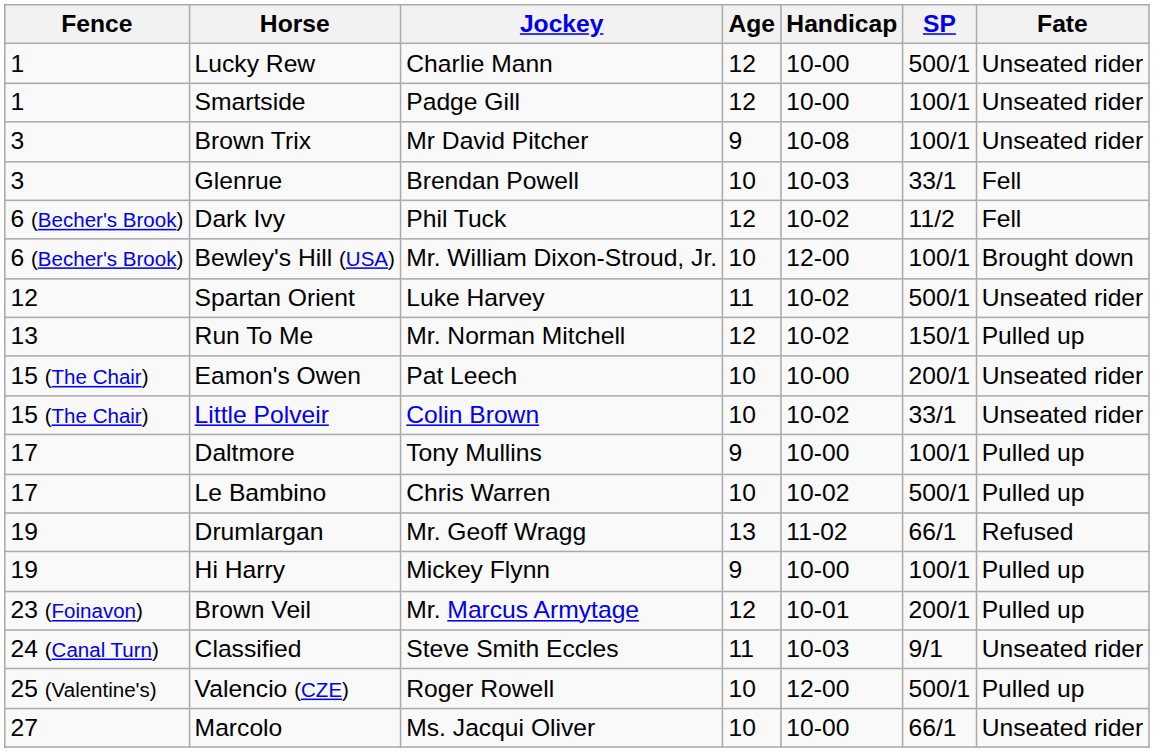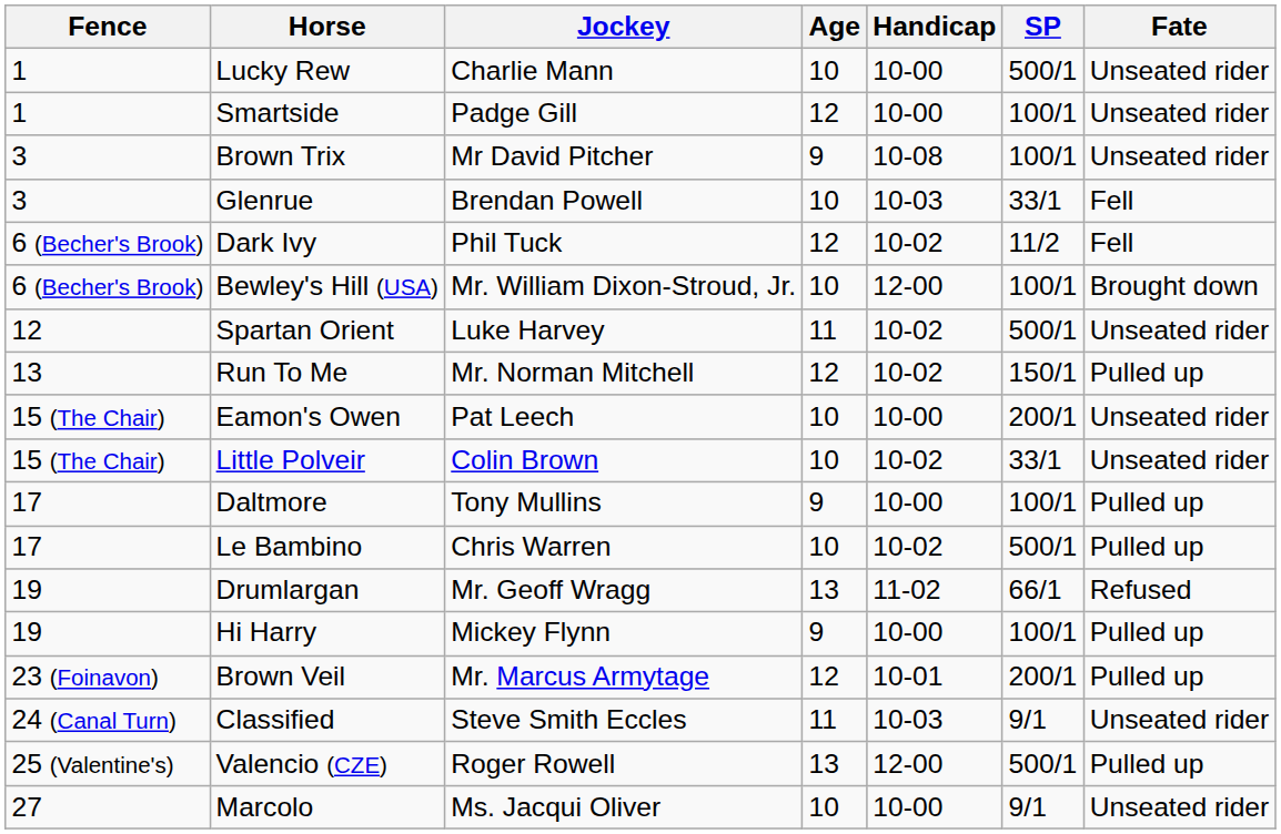Lucky Rew | Age: 12 -> 10
Valencio (CZE) | Age: 10 -> 13
Marcolo | SP: 66/1 -> 9/1
